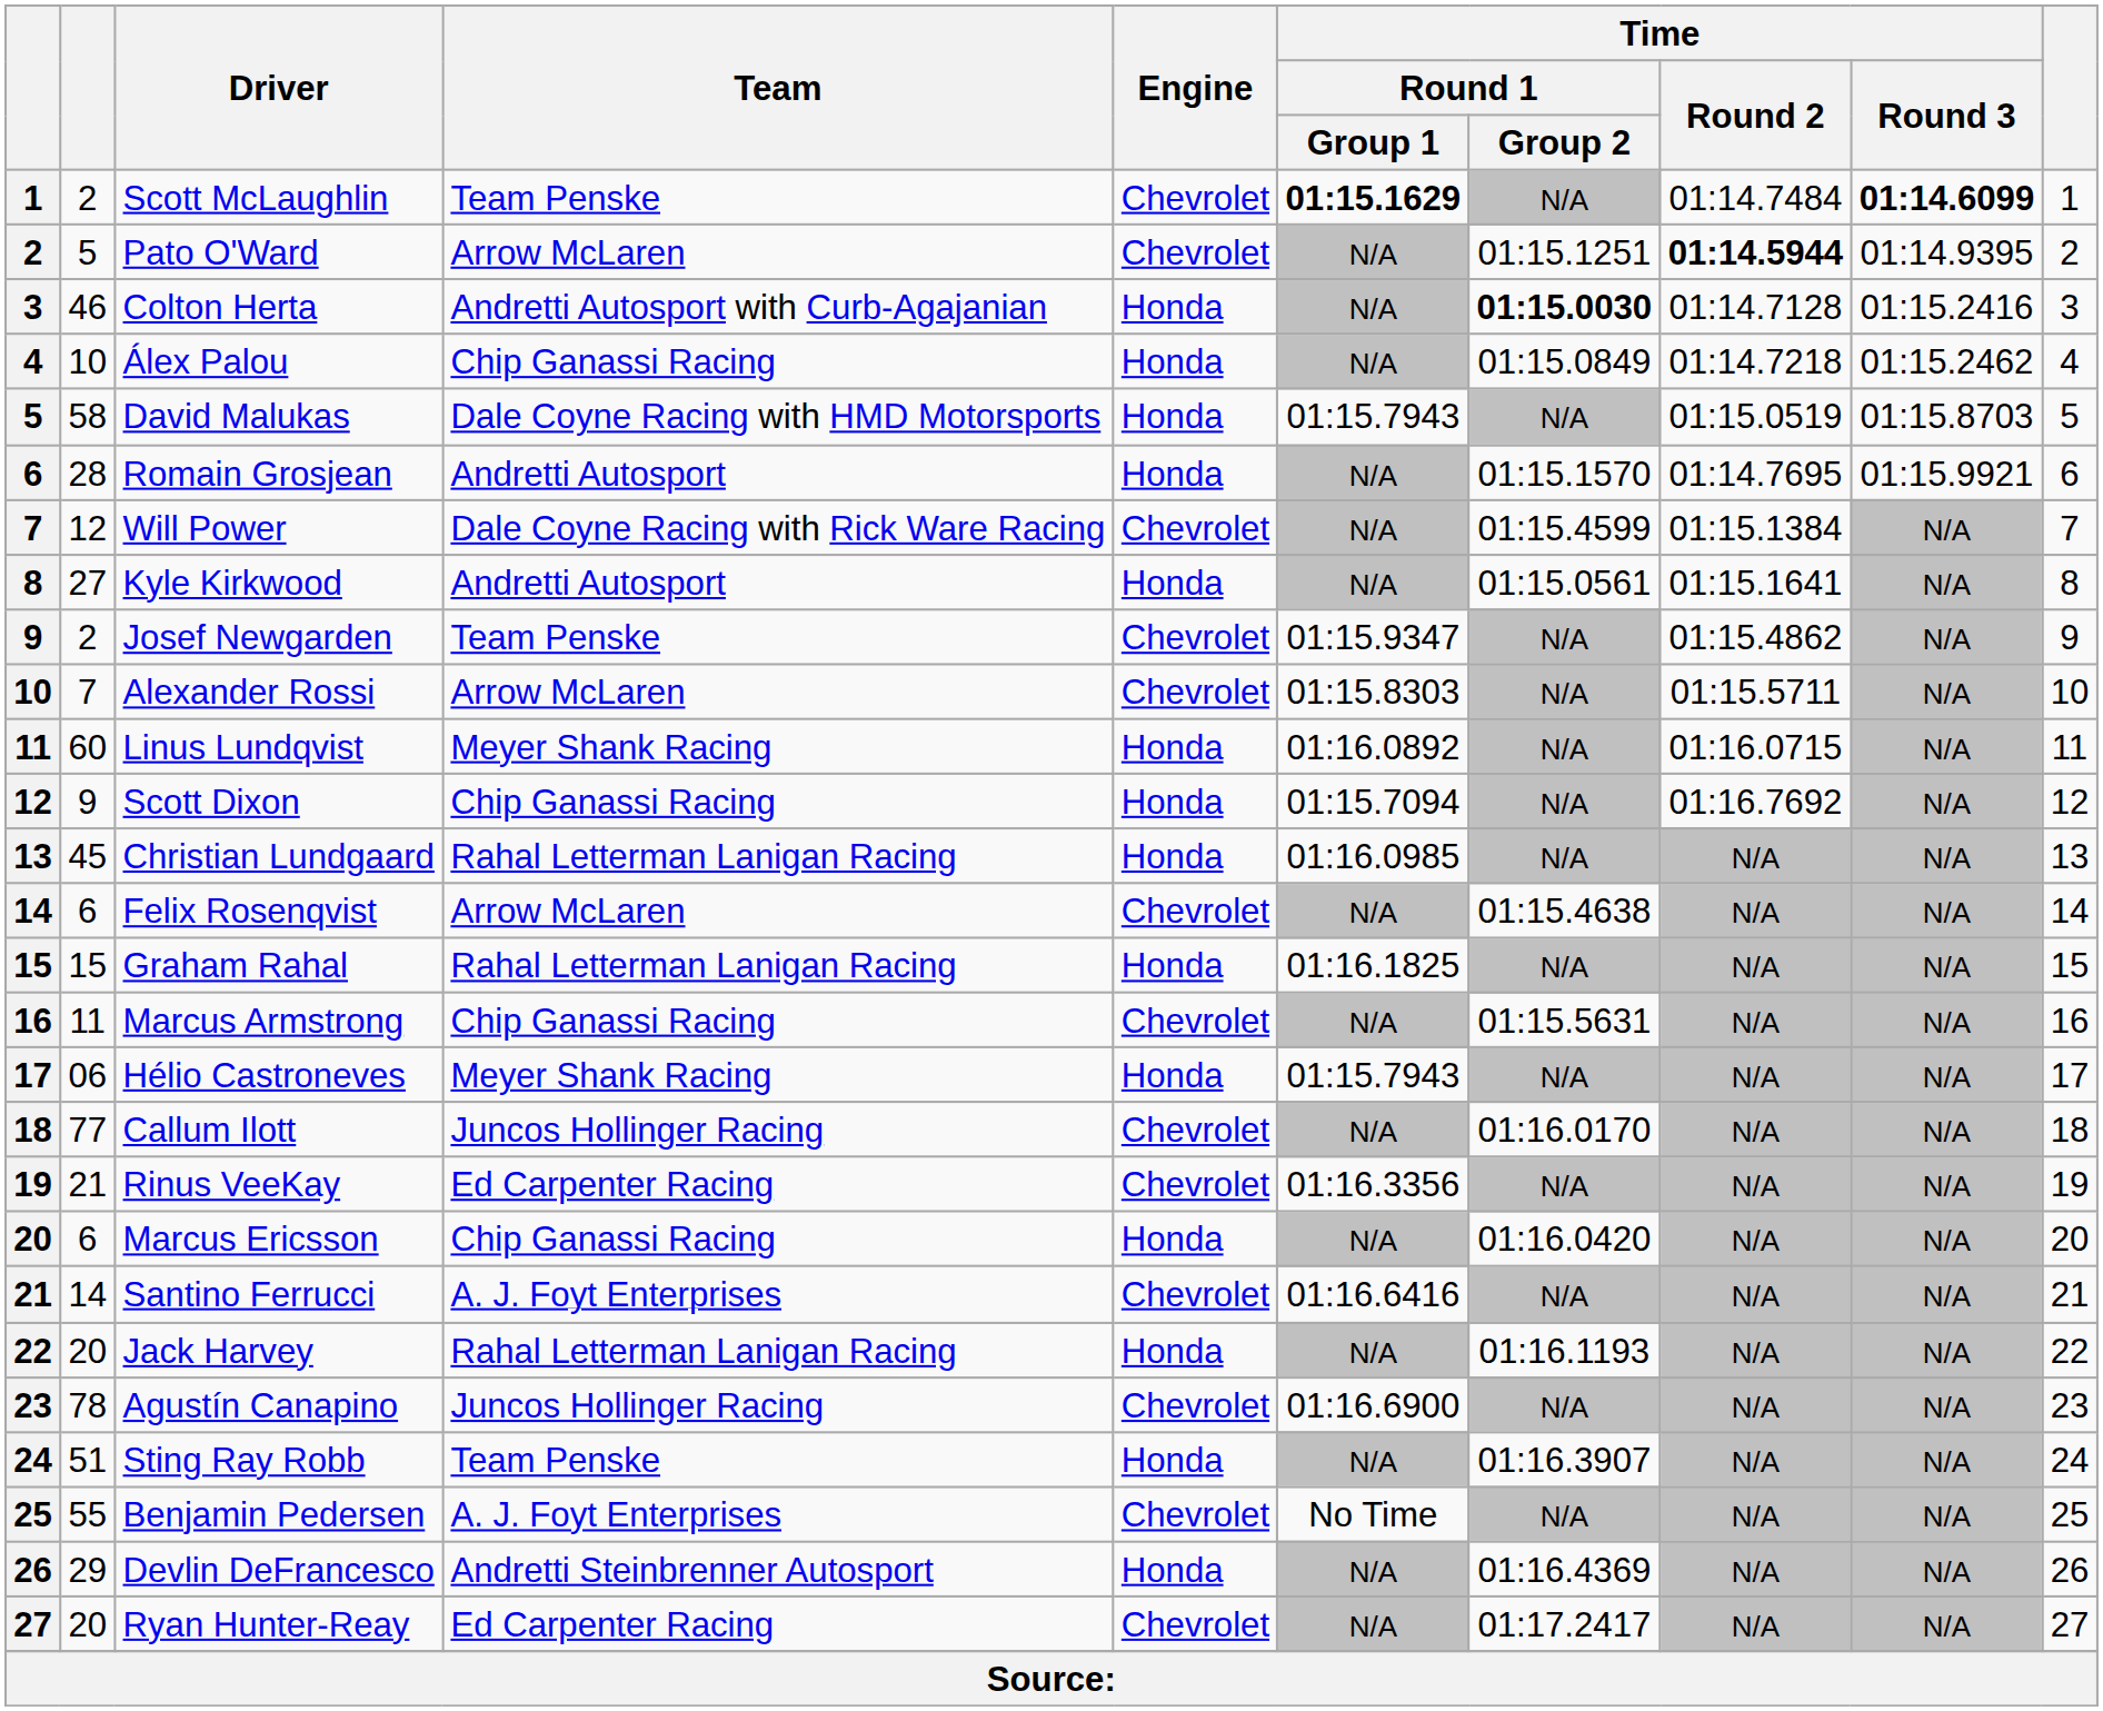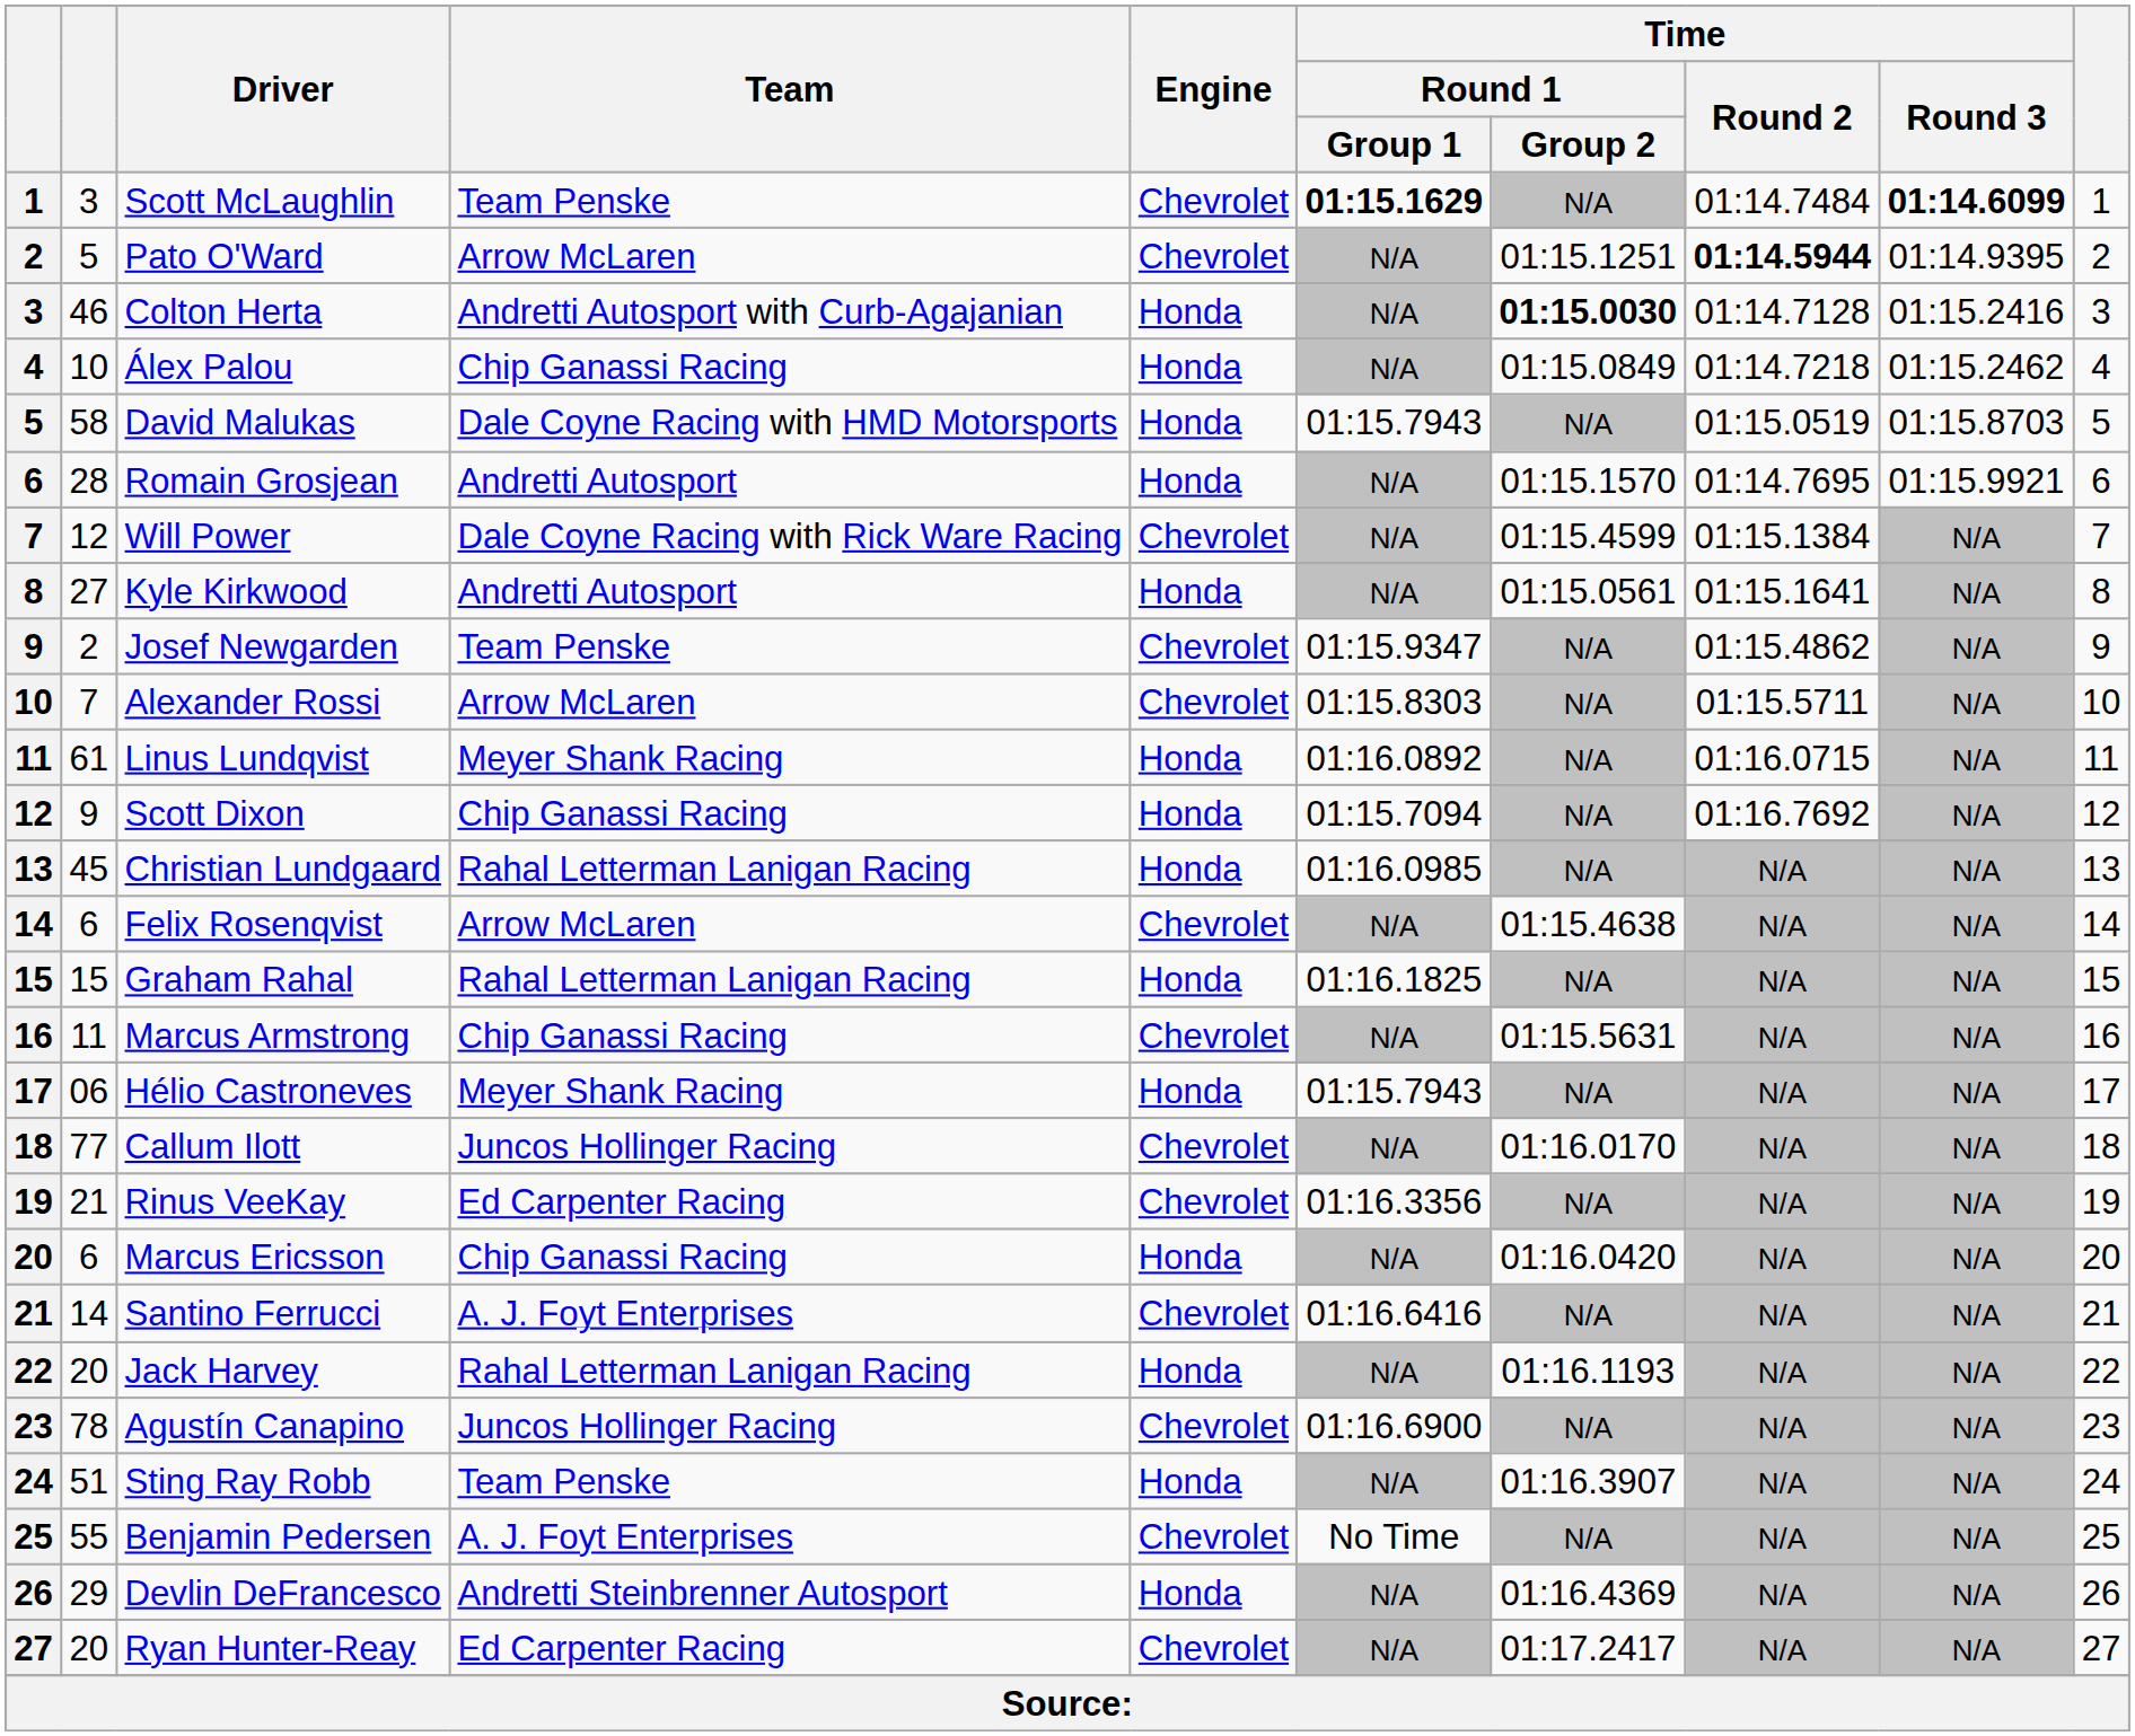Scott McLaughlin | column 2: 2 -> 3
Linus Lundqvist | column 2: 60 -> 61
